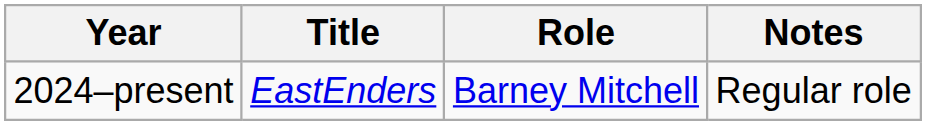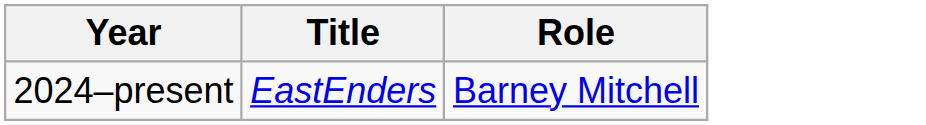- column: Notes | Regular role
